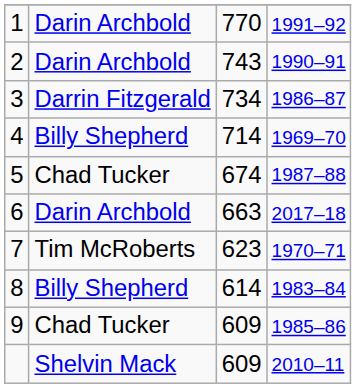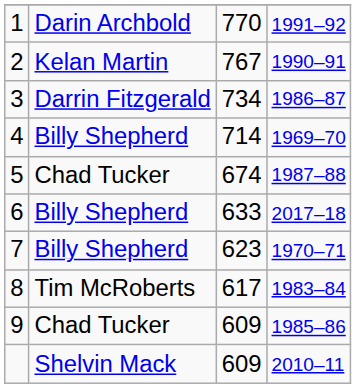2 | column 2: Darin Archbold -> Kelan Martin
2 | column 3: 743 -> 767
6 | column 2: Darin Archbold -> Billy Shepherd
6 | column 3: 663 -> 633
7 | column 2: Tim McRoberts -> Billy Shepherd
8 | column 2: Billy Shepherd -> Tim McRoberts
8 | column 3: 614 -> 617
